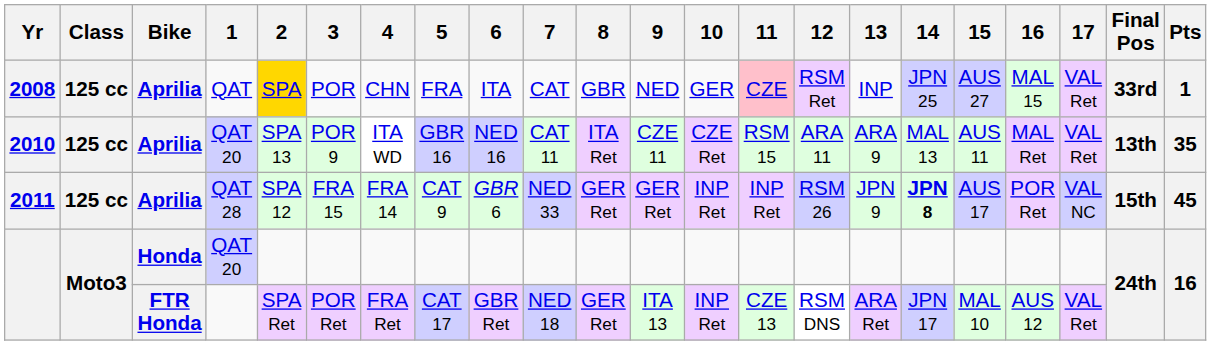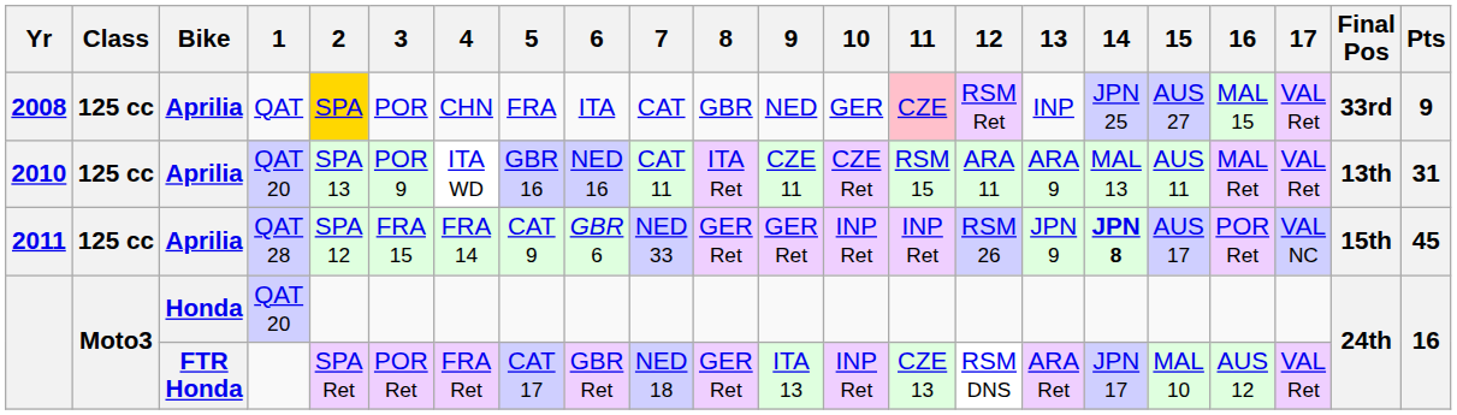2008 | Pts: 1 -> 9
2010 | Pts: 35 -> 31
